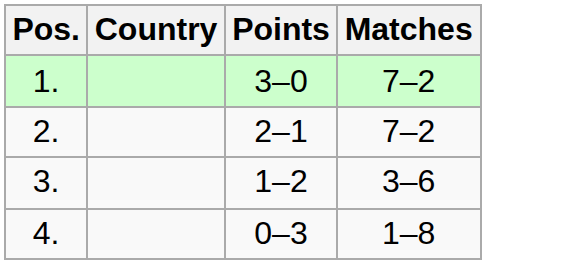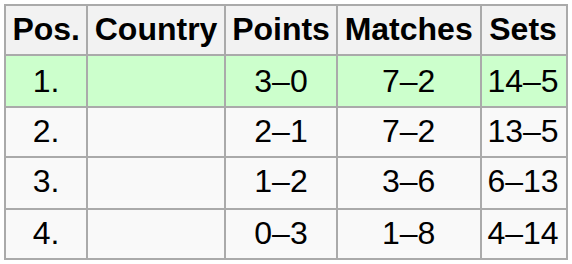+ column: Sets | 14–5 | 13–5 | 6–13 | 4–14
